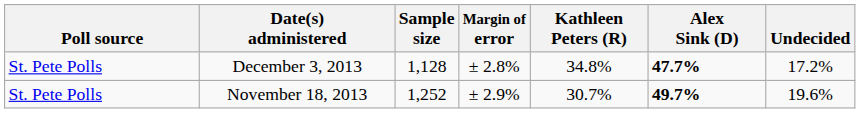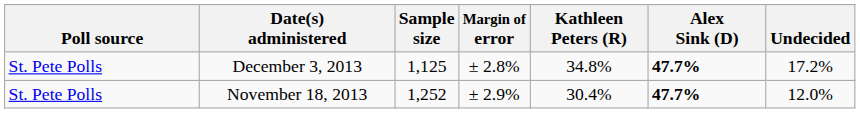December 3, 2013 | Sample size: 1,128 -> 1,125
November 18, 2013 | Kathleen Peters (R): 30.7% -> 30.4%
November 18, 2013 | Alex Sink (D): 49.7% -> 47.7%
November 18, 2013 | Undecided: 19.6% -> 12.0%
